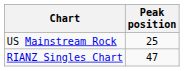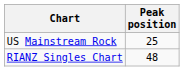RIANZ Singles Chart | Peak position: 47 -> 48
